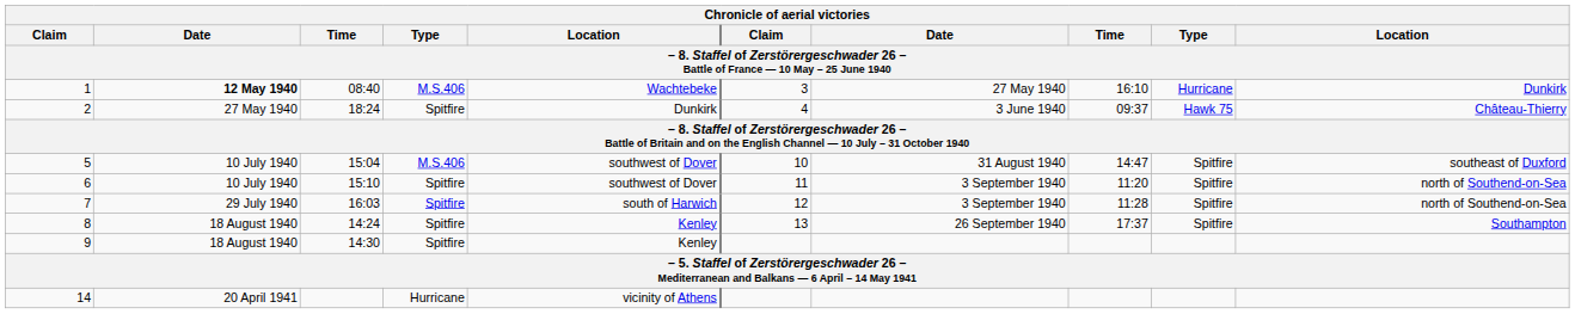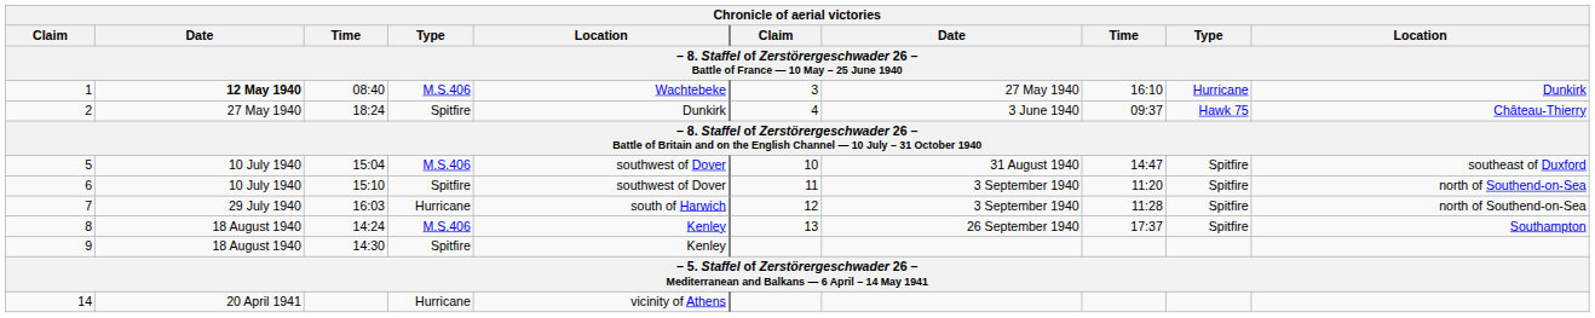7 | column 4: Spitfire -> Hurricane
8 | column 4: Spitfire -> M.S.406
